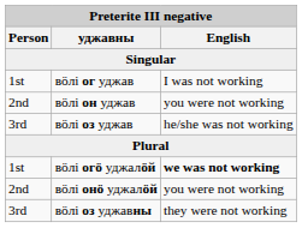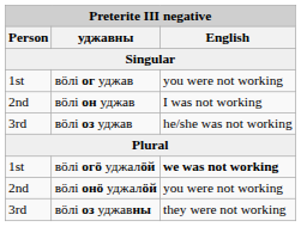вӧлі ог уджав | English: I was not working -> you were not working
вӧлі он уджав | English: you were not working -> I was not working
